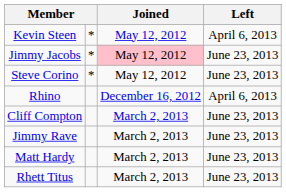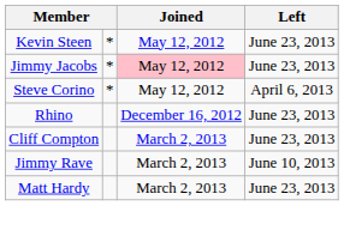Kevin Steen | Left: April 6, 2013 -> June 23, 2013
Steve Corino | Left: June 23, 2013 -> April 6, 2013
Rhino | Left: April 6, 2013 -> June 23, 2013
Jimmy Rave | Left: June 23, 2013 -> June 10, 2013
- row: Rhett Titus | March 2, 2013 | June 23, 2013
